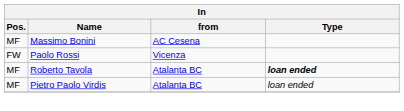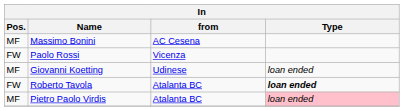+ row: MF | Giovanni Koetting | Udinese | loan ended
Roberto Tavola | Pos.: MF -> FW
Pietro Paolo Virdis | Type: no background -> pink background
